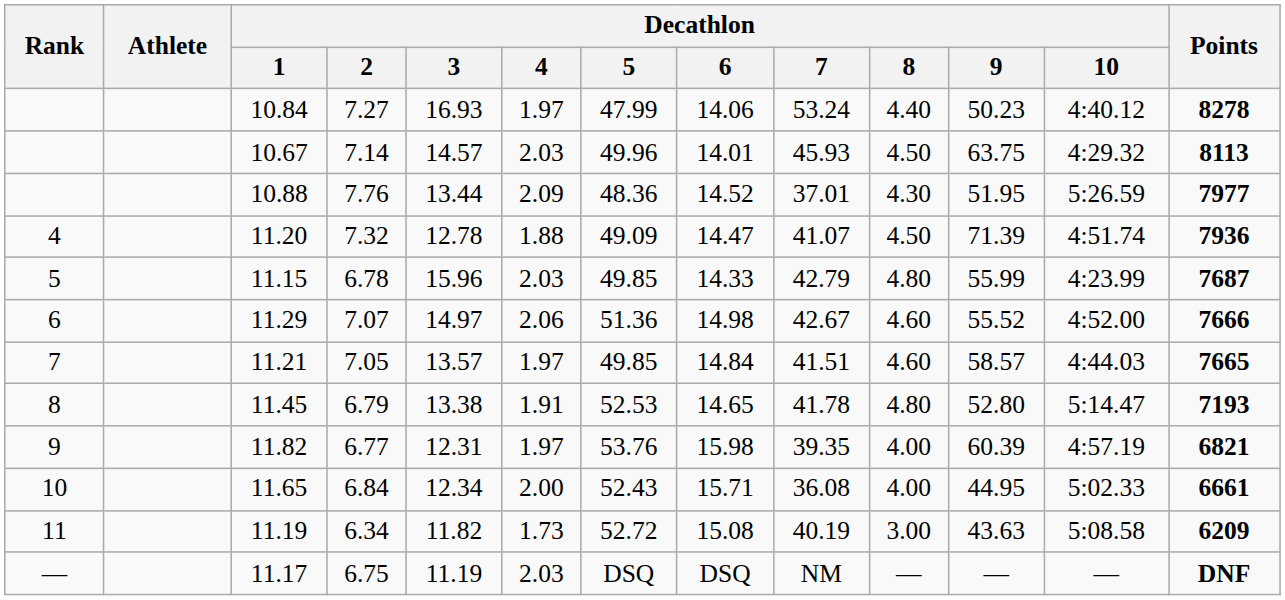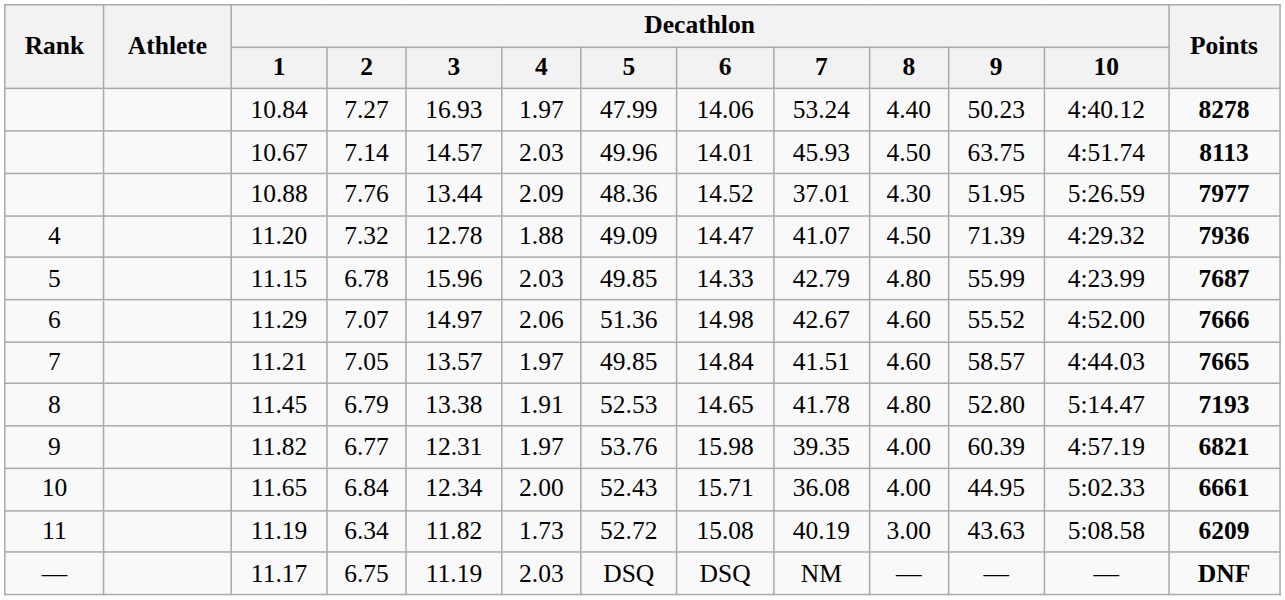10.67 | Decathlon / 10: 4:29.32 -> 4:51.74
11.20 | Decathlon / 10: 4:51.74 -> 4:29.32
